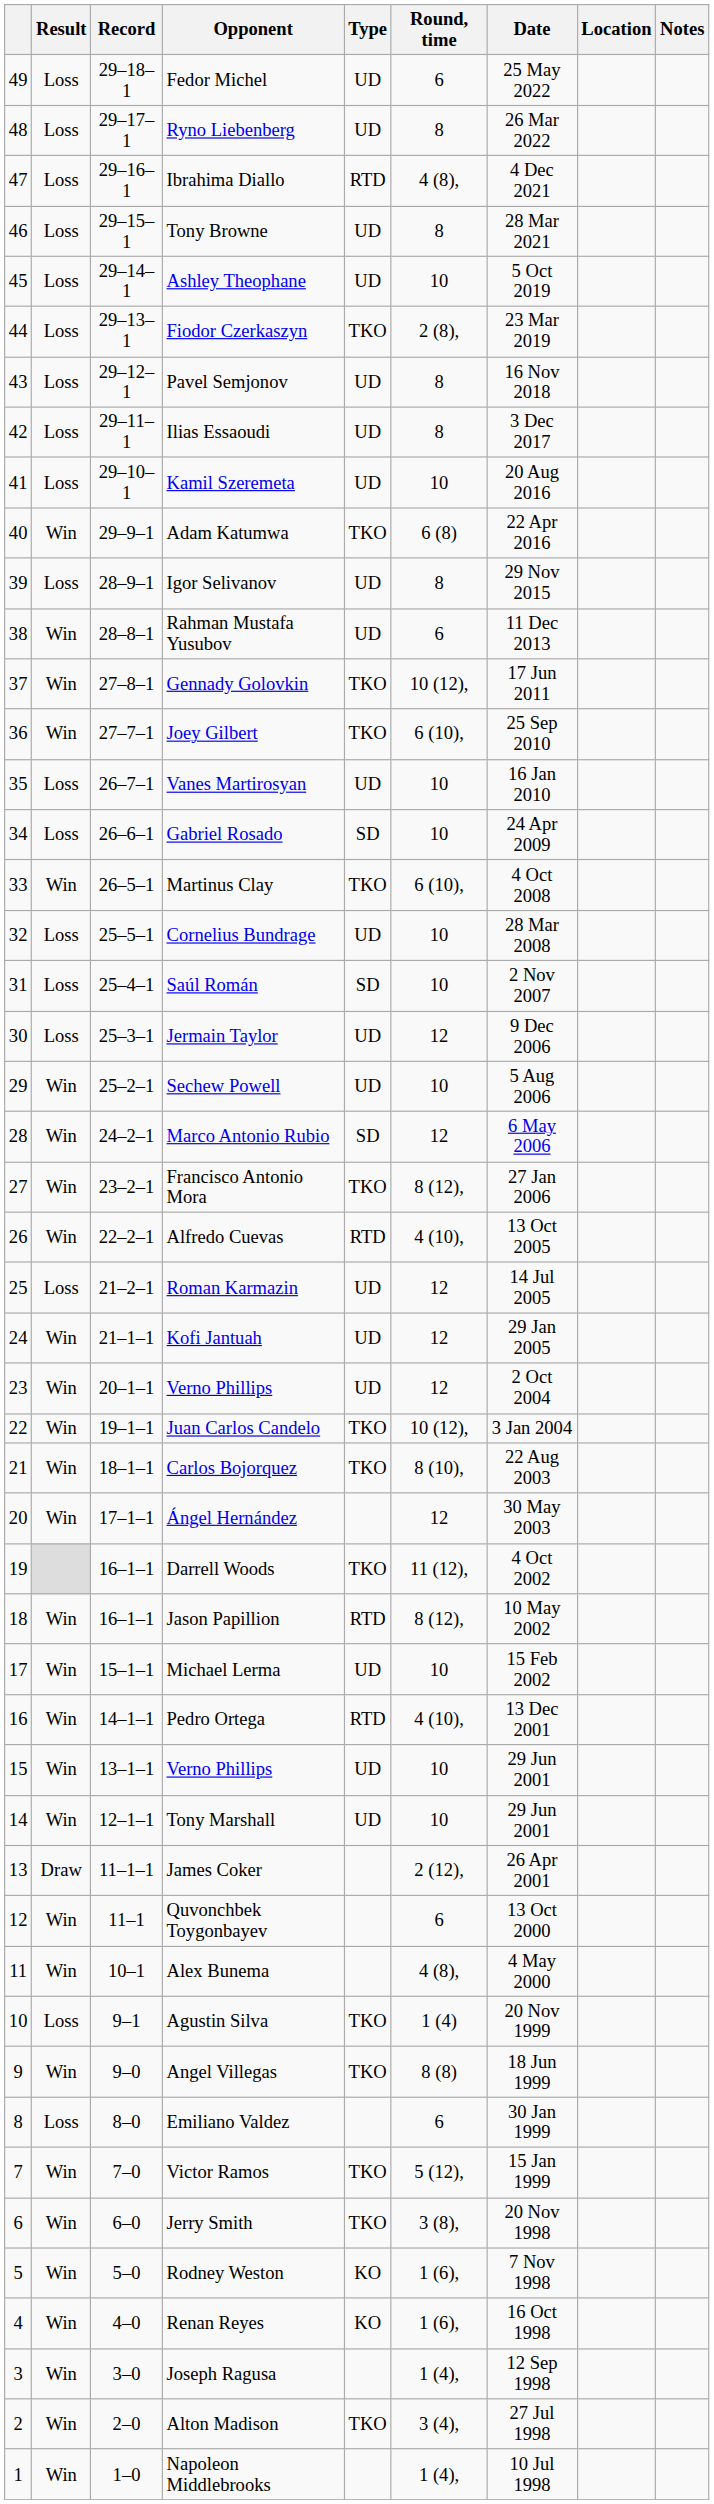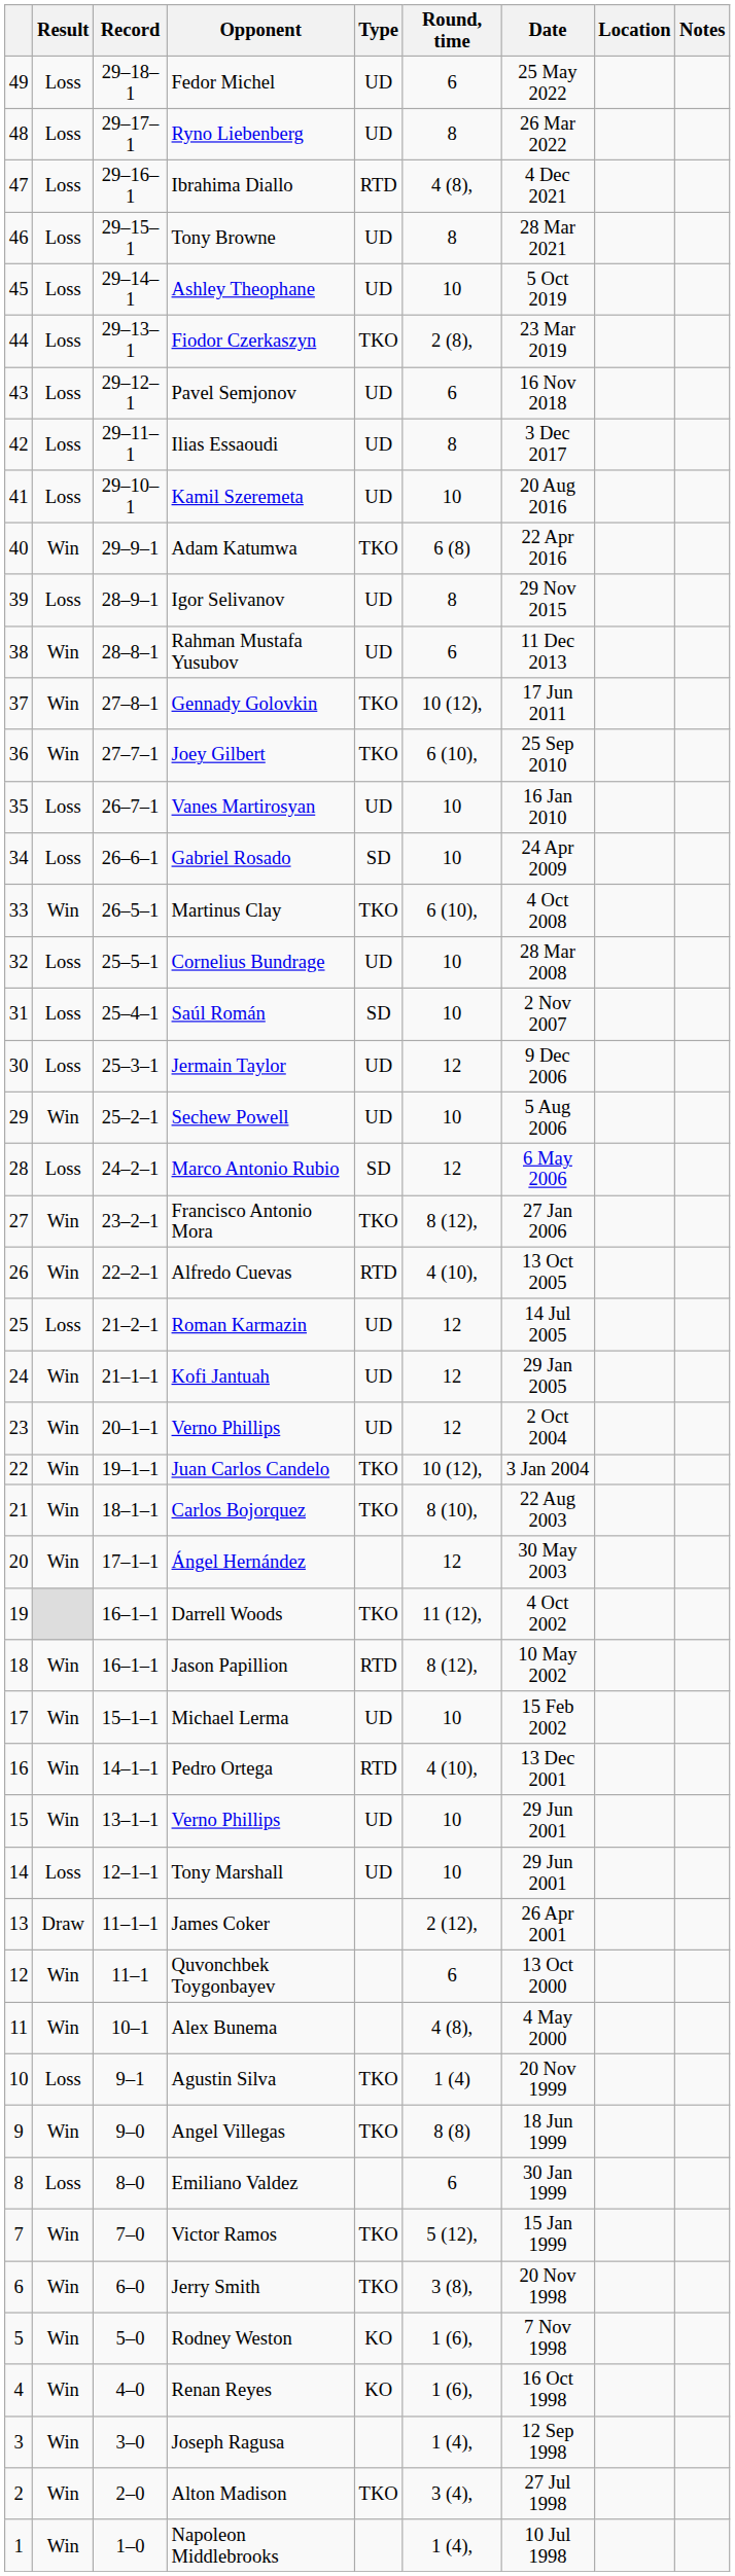Pavel Semjonov | Round, time: 8 -> 6
Marco Antonio Rubio | Result: Win -> Loss
Tony Marshall | Result: Win -> Loss
